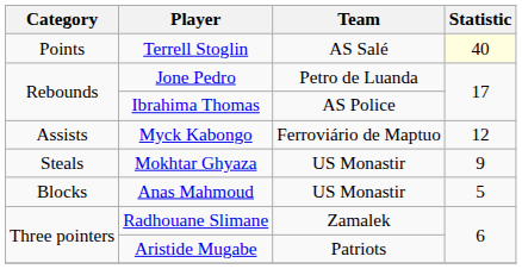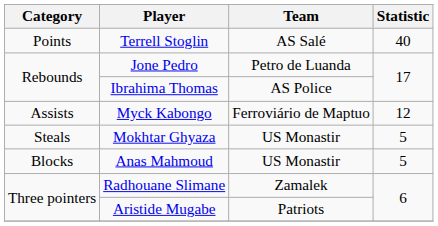Terrell Stoglin | Statistic: lightyellow background -> no background
Mokhtar Ghyaza | Statistic: 9 -> 5
